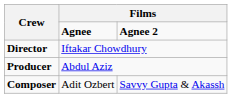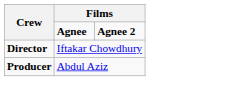- row: Composer | Adit Ozbert | Savvy Gupta & Akassh
